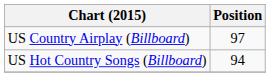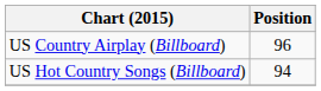US Country Airplay (Billboard) | Position: 97 -> 96
